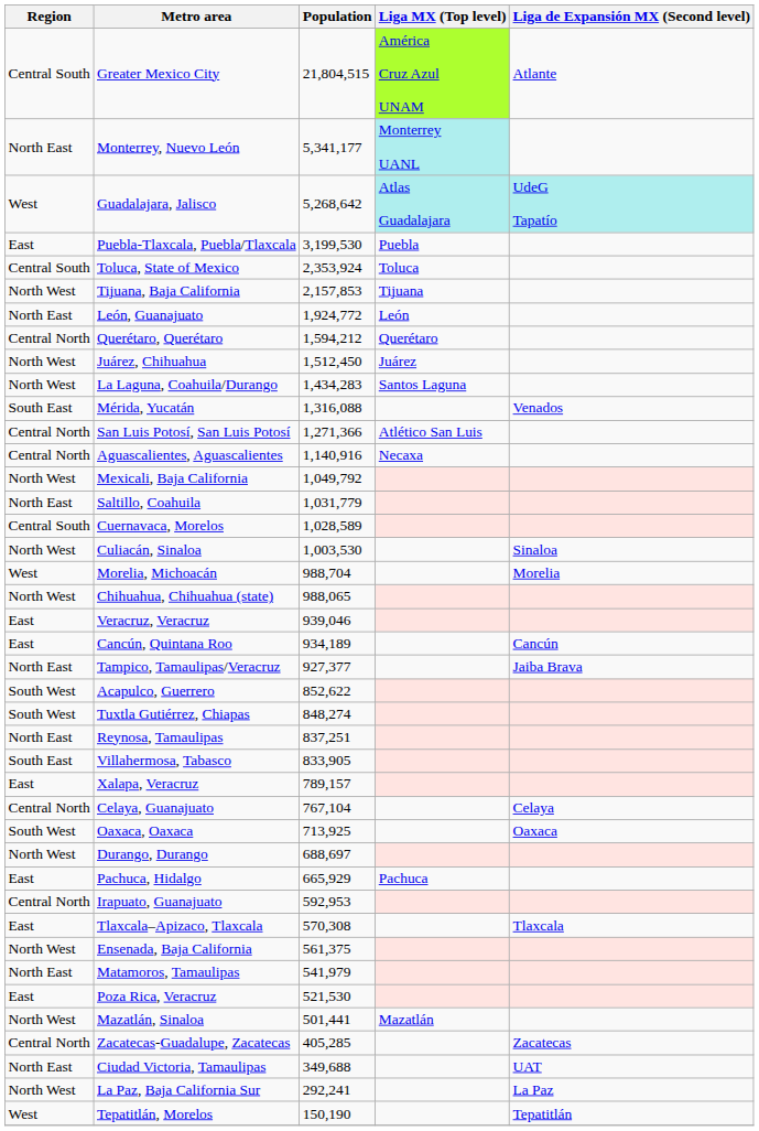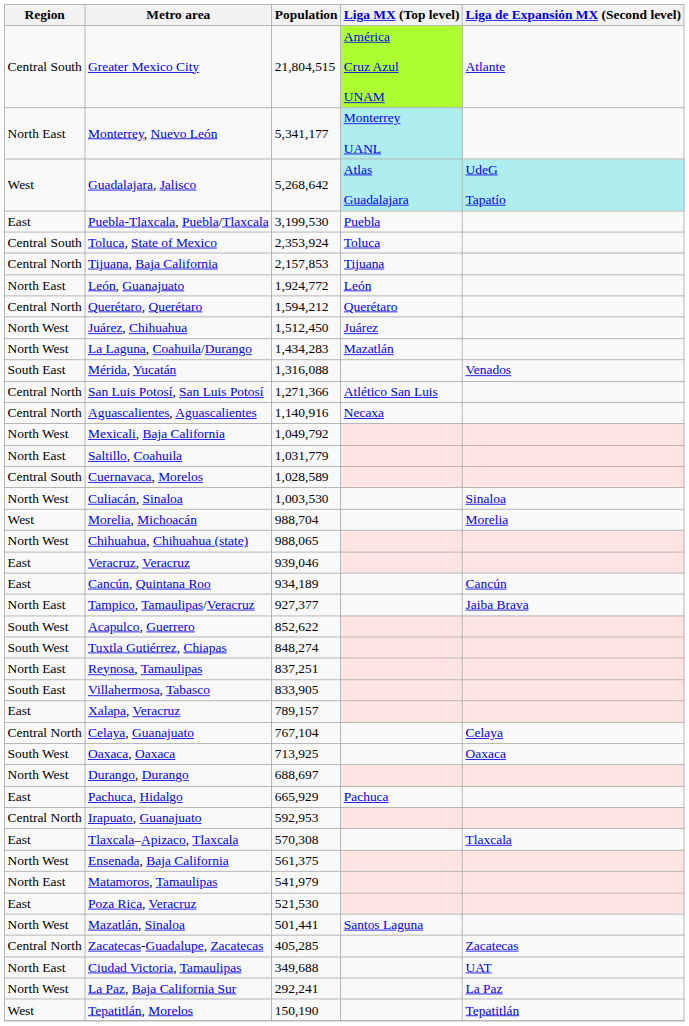Tijuana, Baja California | Region: North West -> Central North
La Laguna, Coahuila/Durango | Liga MX (Top level): Santos Laguna -> Mazatlán
Mazatlán, Sinaloa | Liga MX (Top level): Mazatlán -> Santos Laguna
